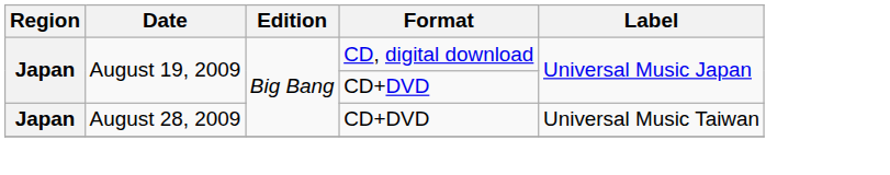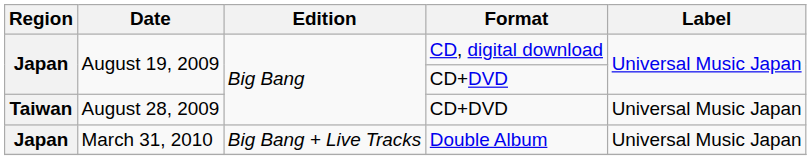August 28, 2009 | Region: Japan -> Taiwan
August 28, 2009 | Label: Universal Music Taiwan -> Universal Music Japan
+ row: Japan | March 31, 2010 | Big Bang + Live Tracks | Double Album | Universal Music Japan
